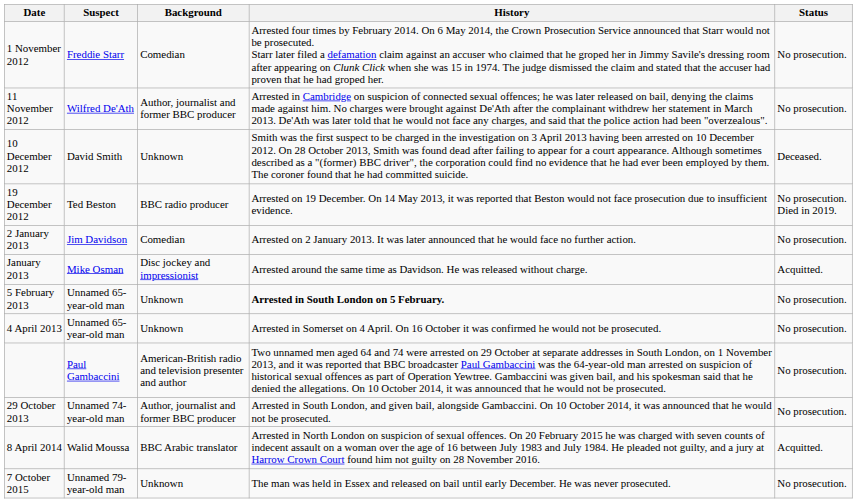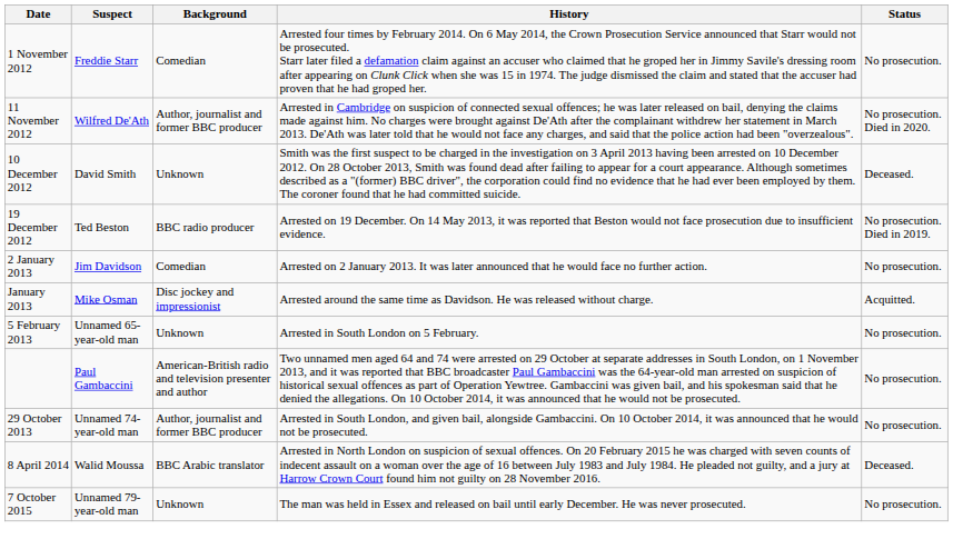11 November 2012 | Status: No prosecution. -> No prosecution. Died in 2020.
5 February 2013 | History: bold -> normal
- row: 4 April 2013 | Unnamed 65-year-old man | Unknown | Arrested in Somerset on 4 April. On 16 October it was confirmed he would not be prosecuted. | No prosecution.
8 April 2014 | Status: Acquitted. -> Deceased.
